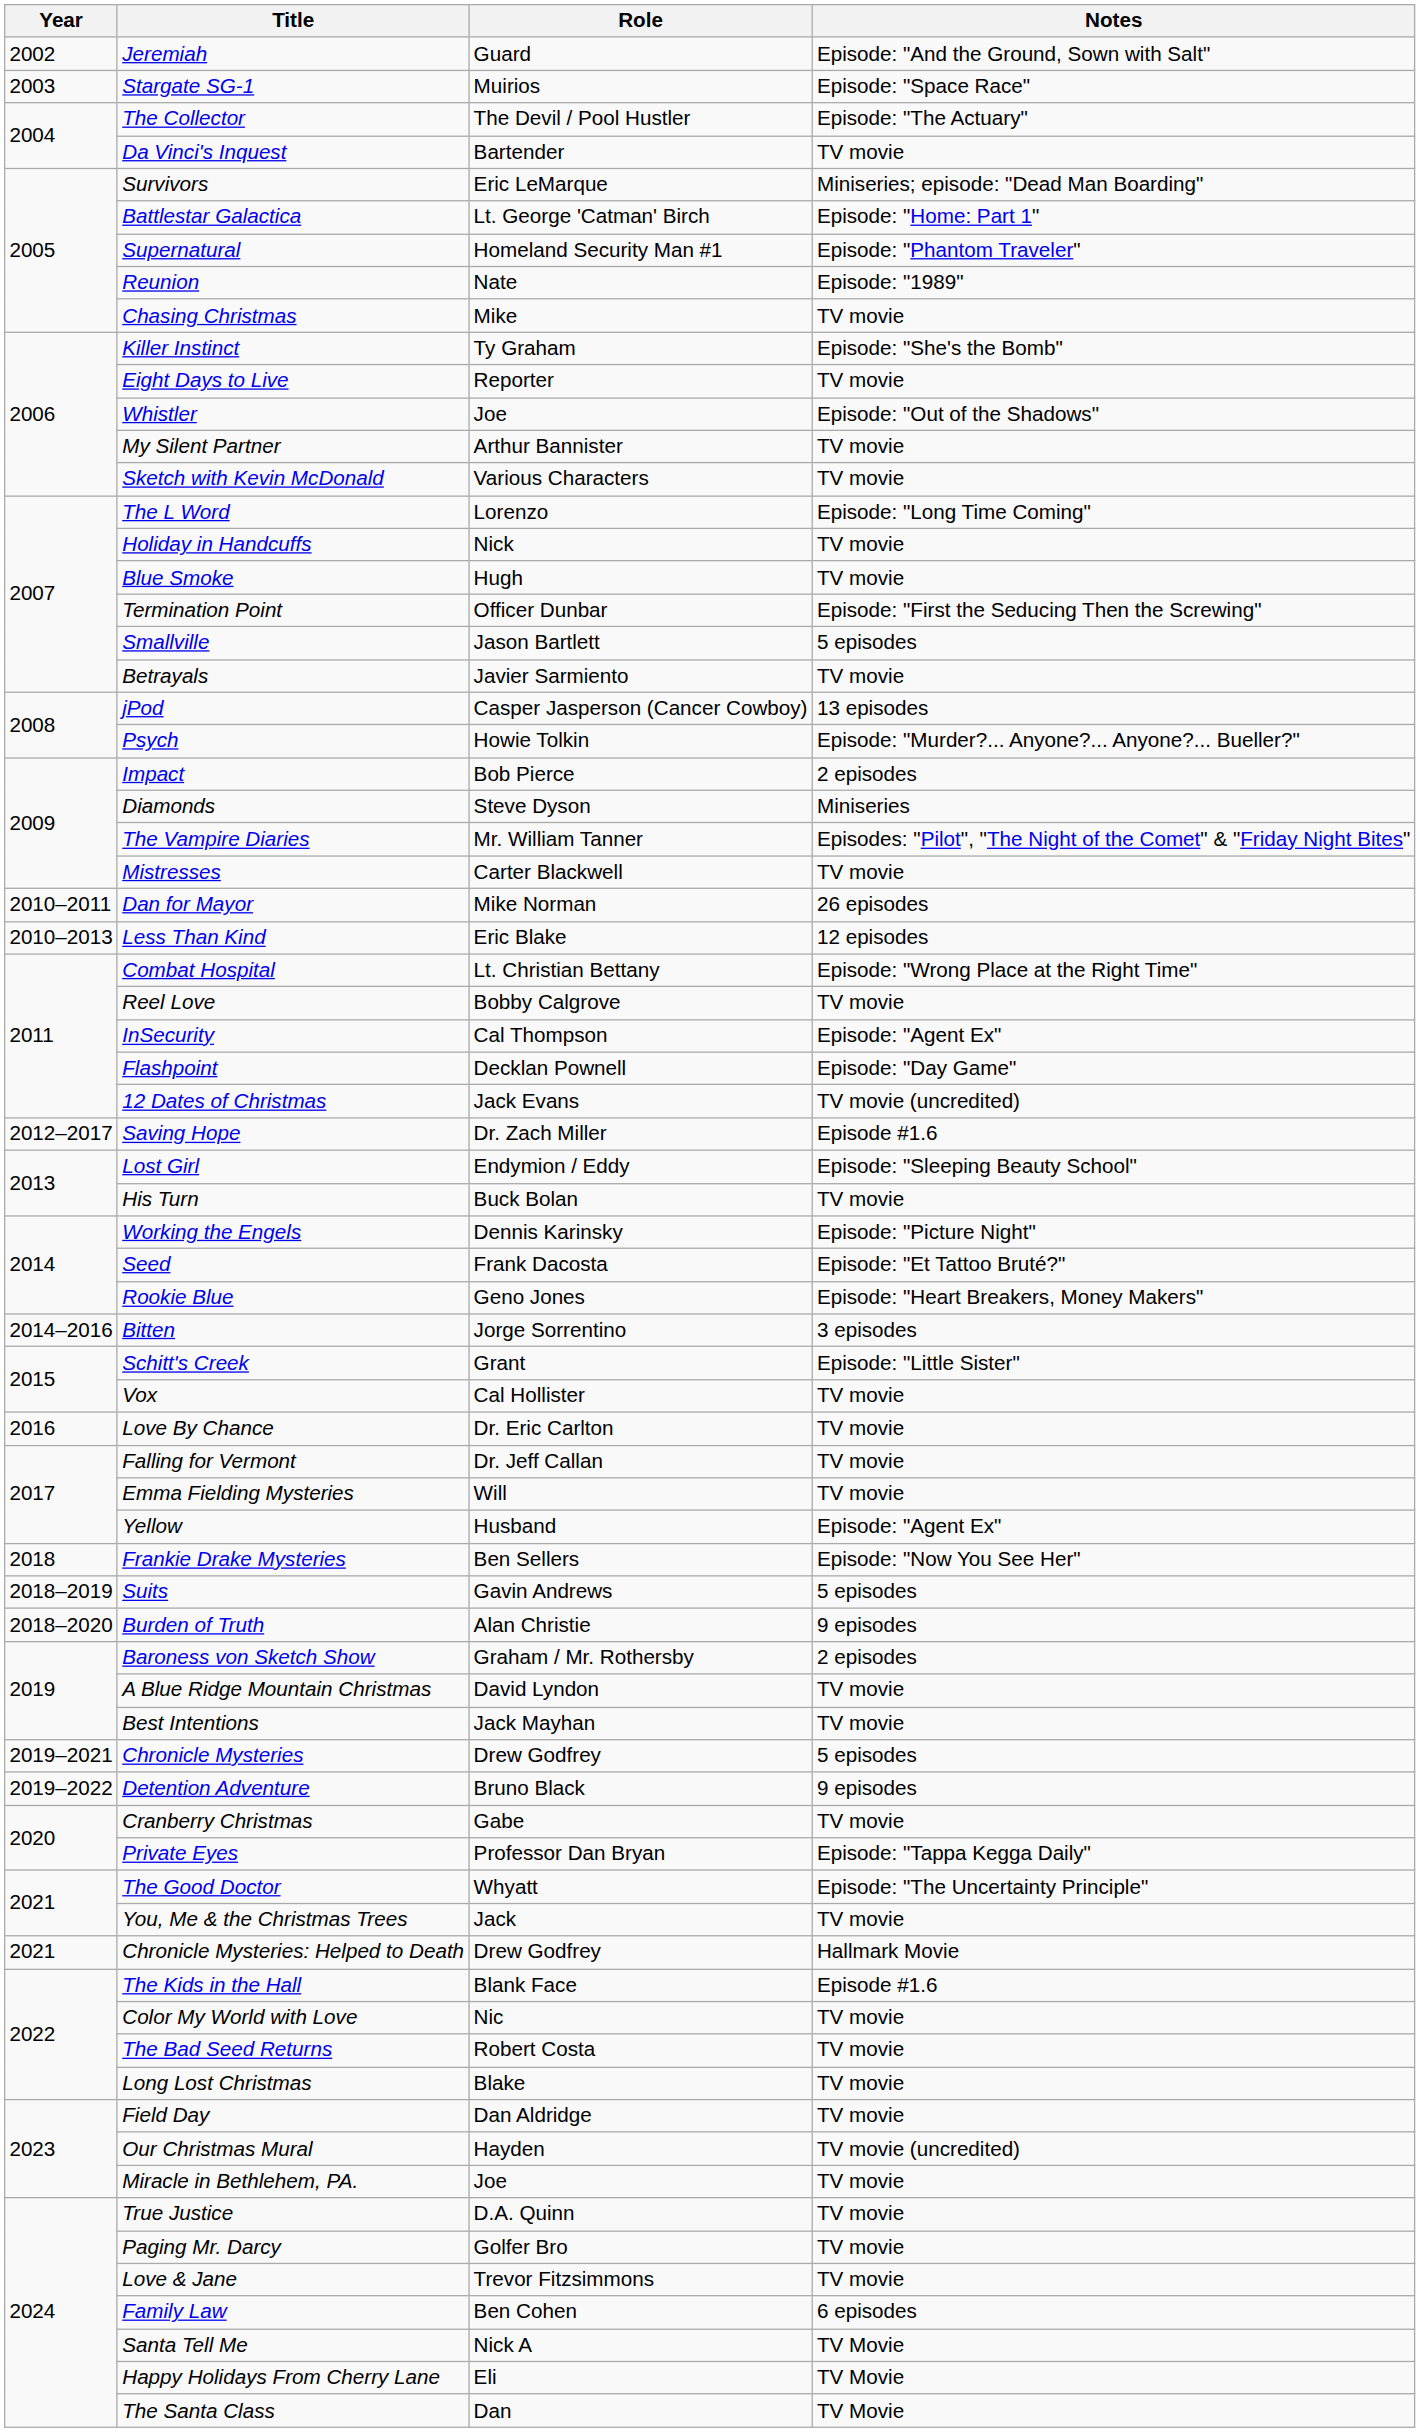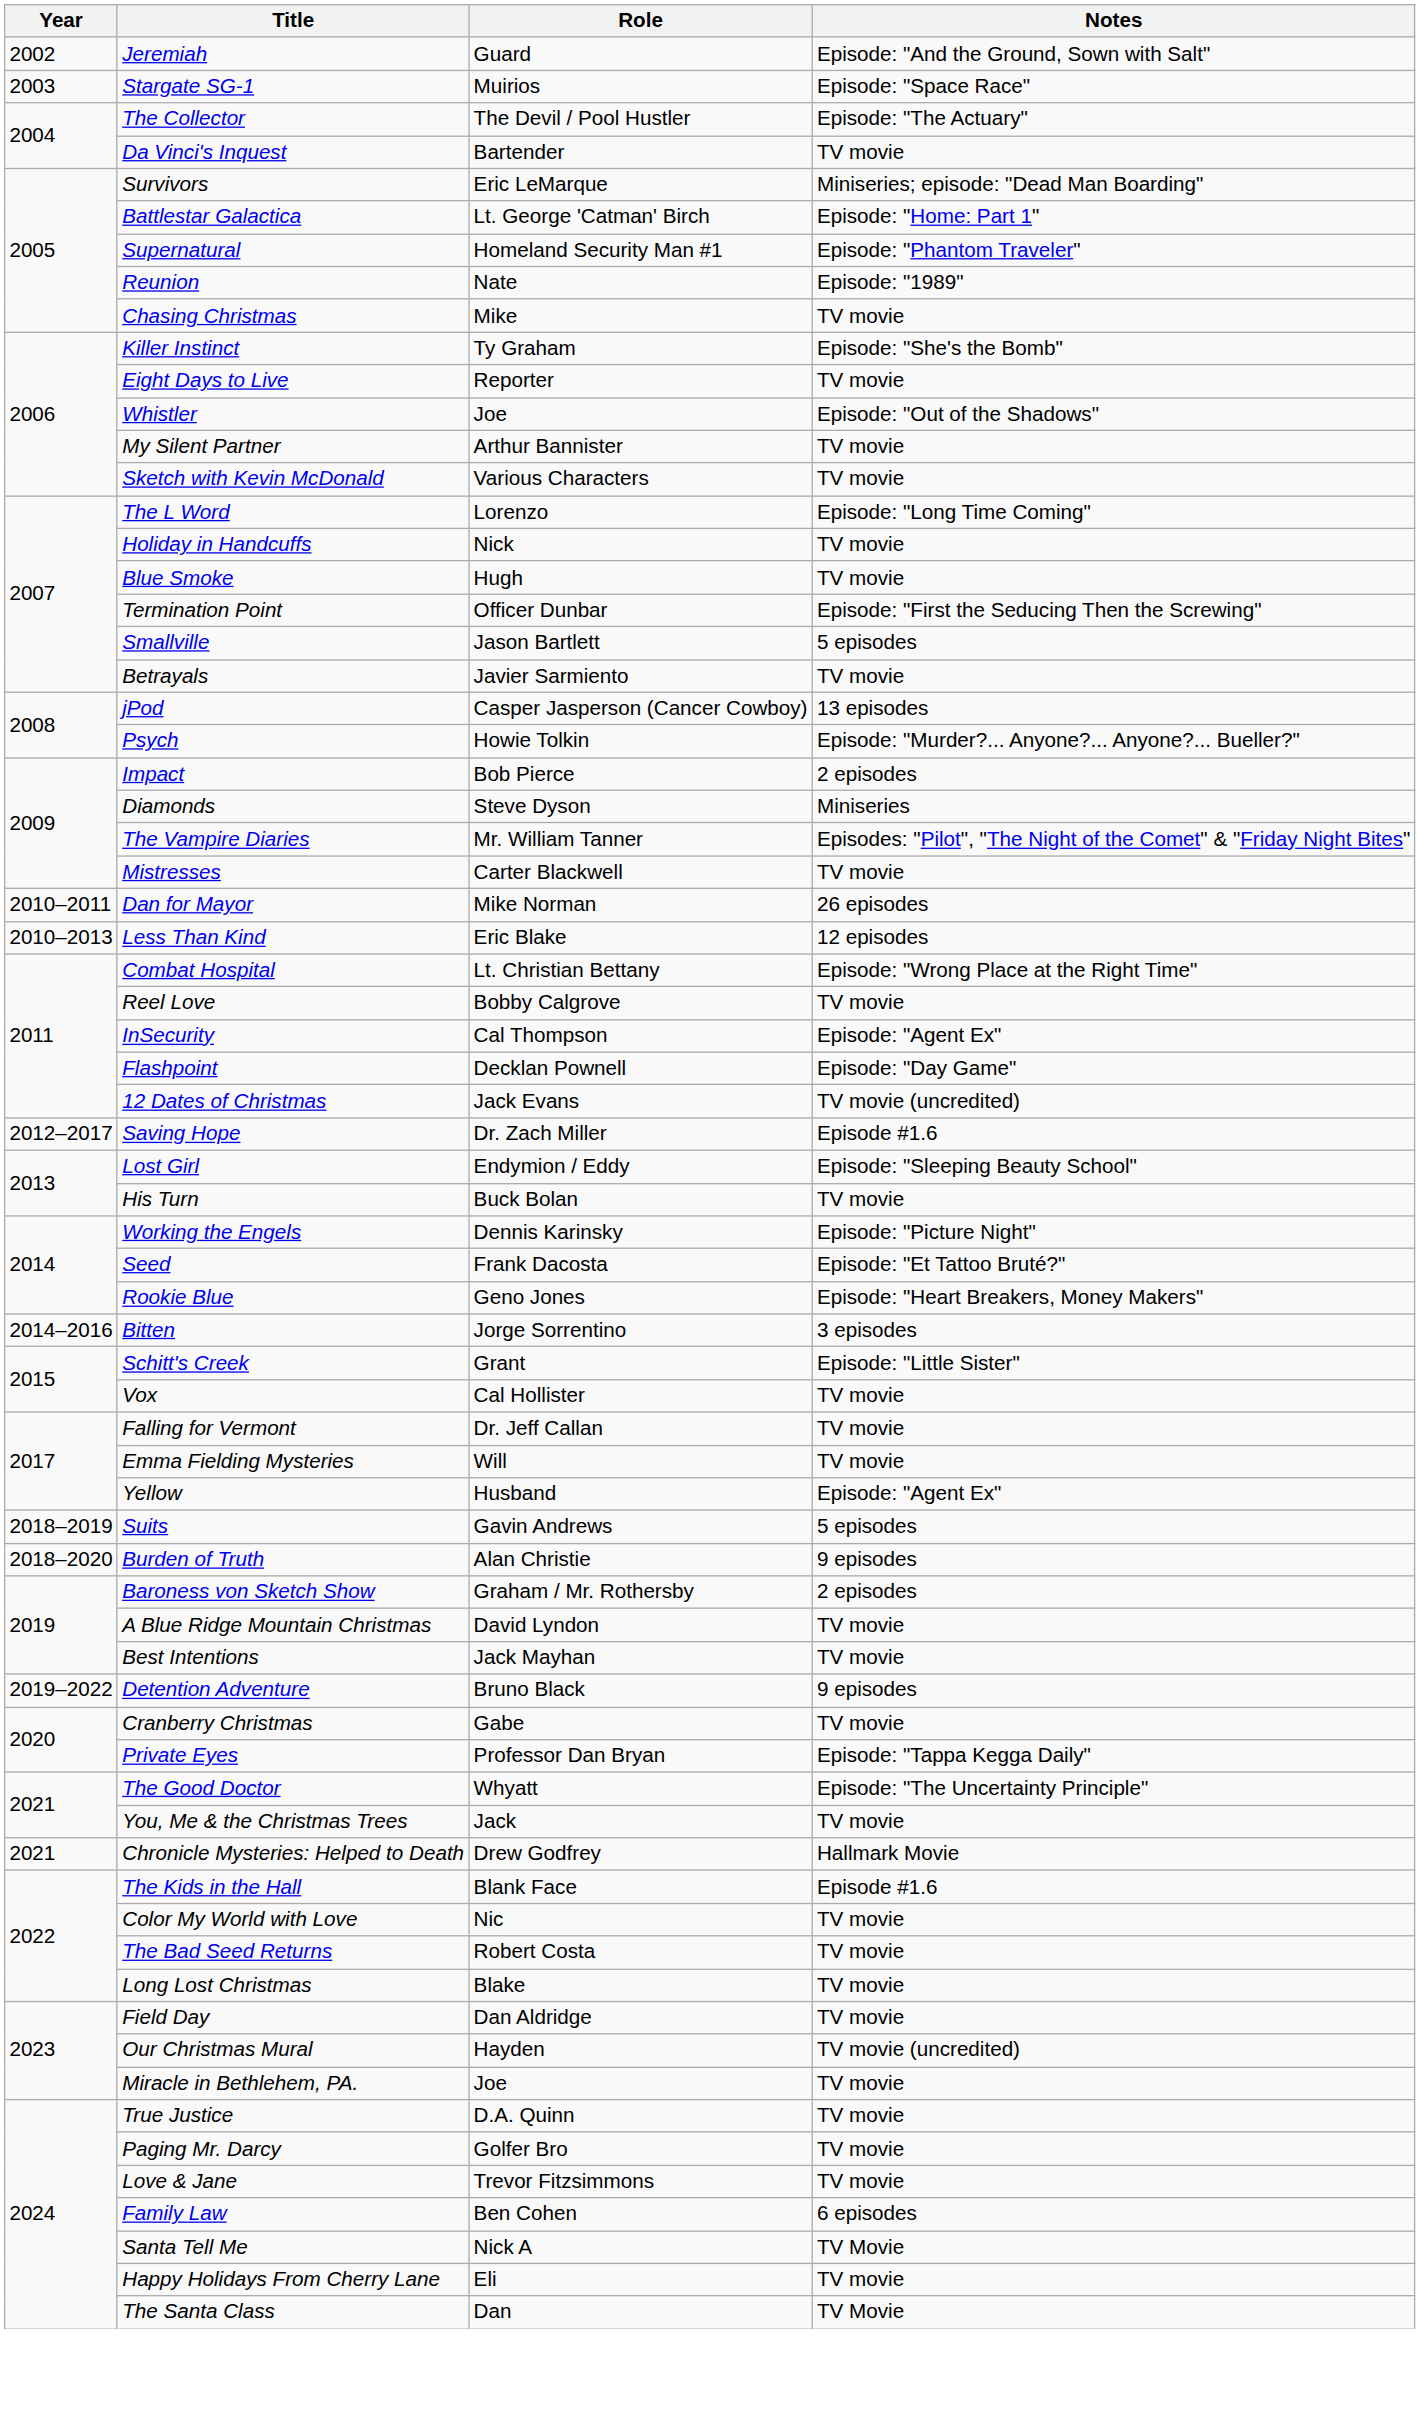- row: 2016 | Love By Chance | Dr. Eric Carlton | TV movie
- row: 2018 | Frankie Drake Mysteries | Ben Sellers | Episode: "Now You See Her"
- row: 2019–2021 | Chronicle Mysteries | Drew Godfrey | 5 episodes
Happy Holidays From Cherry Lane | Notes: TV Movie -> TV movie
